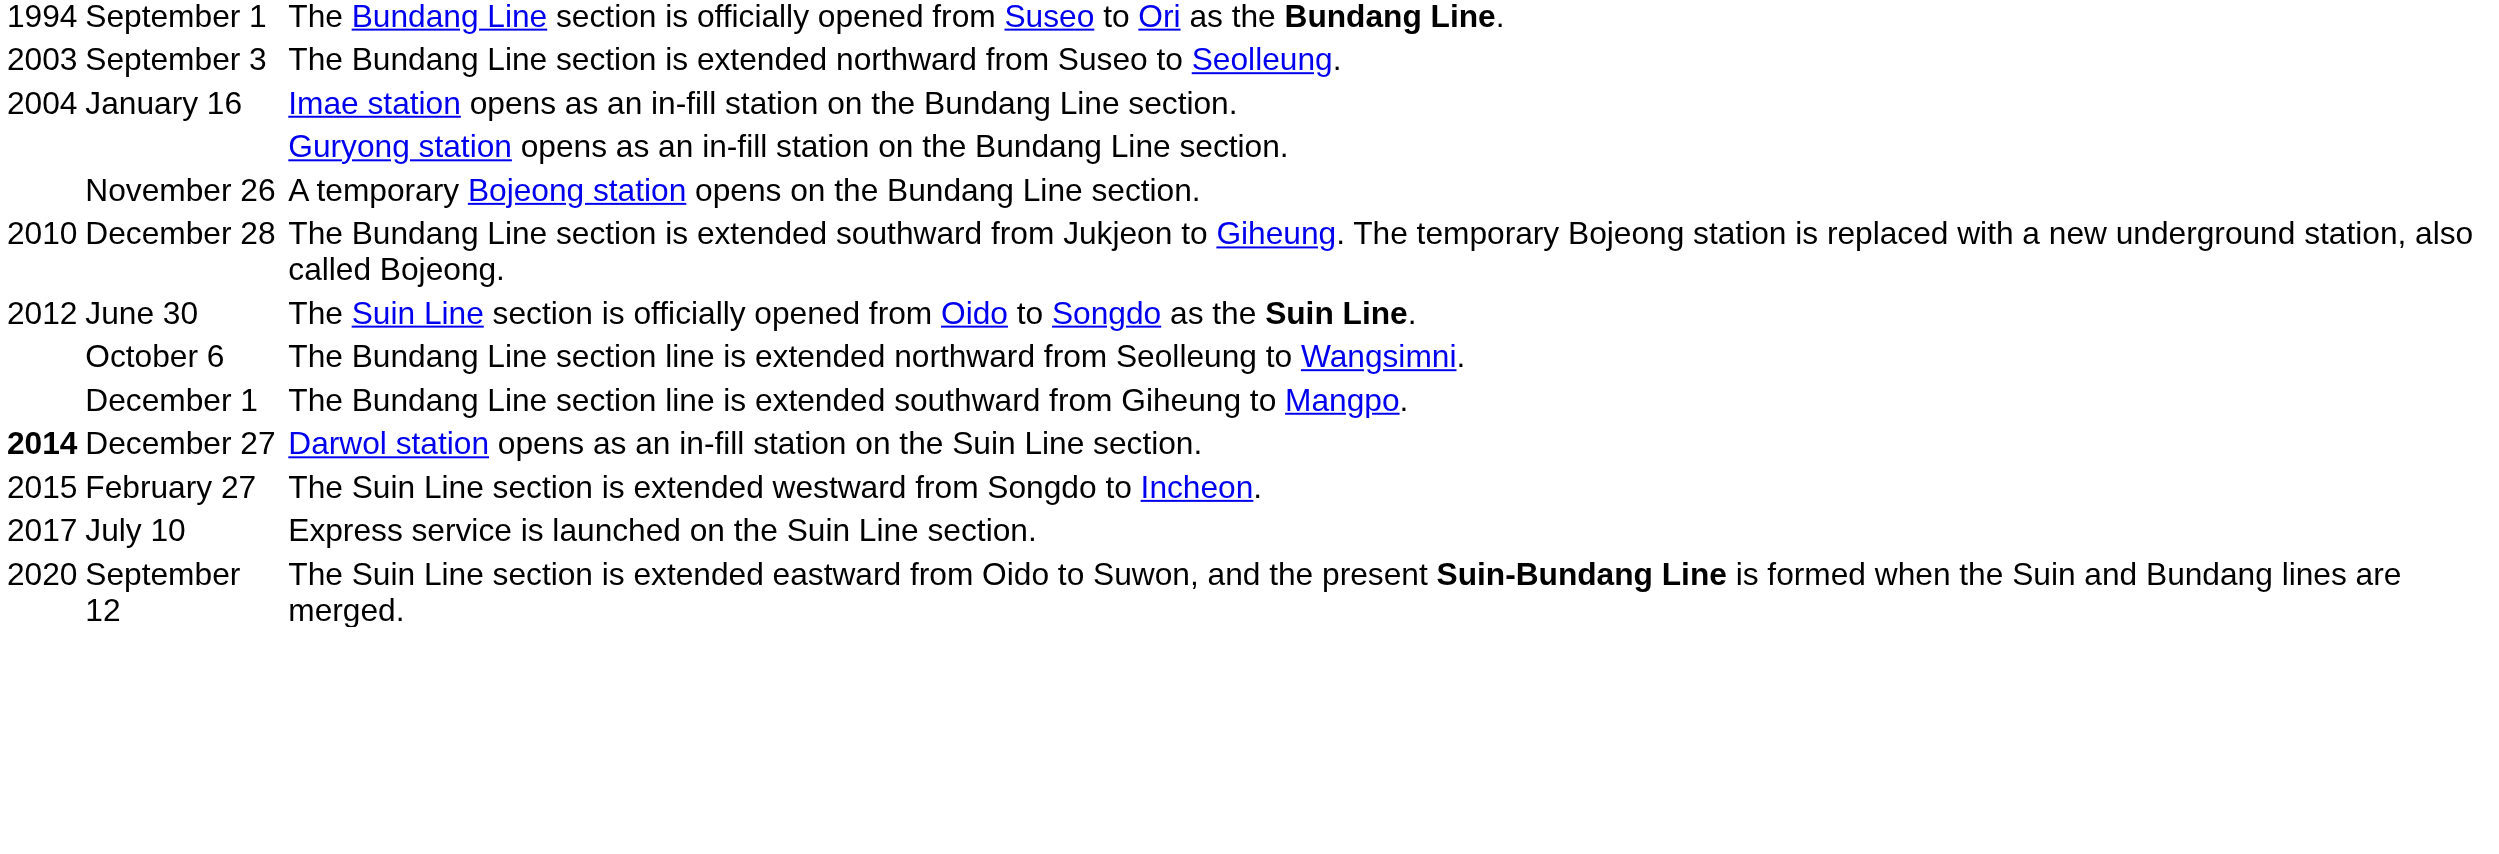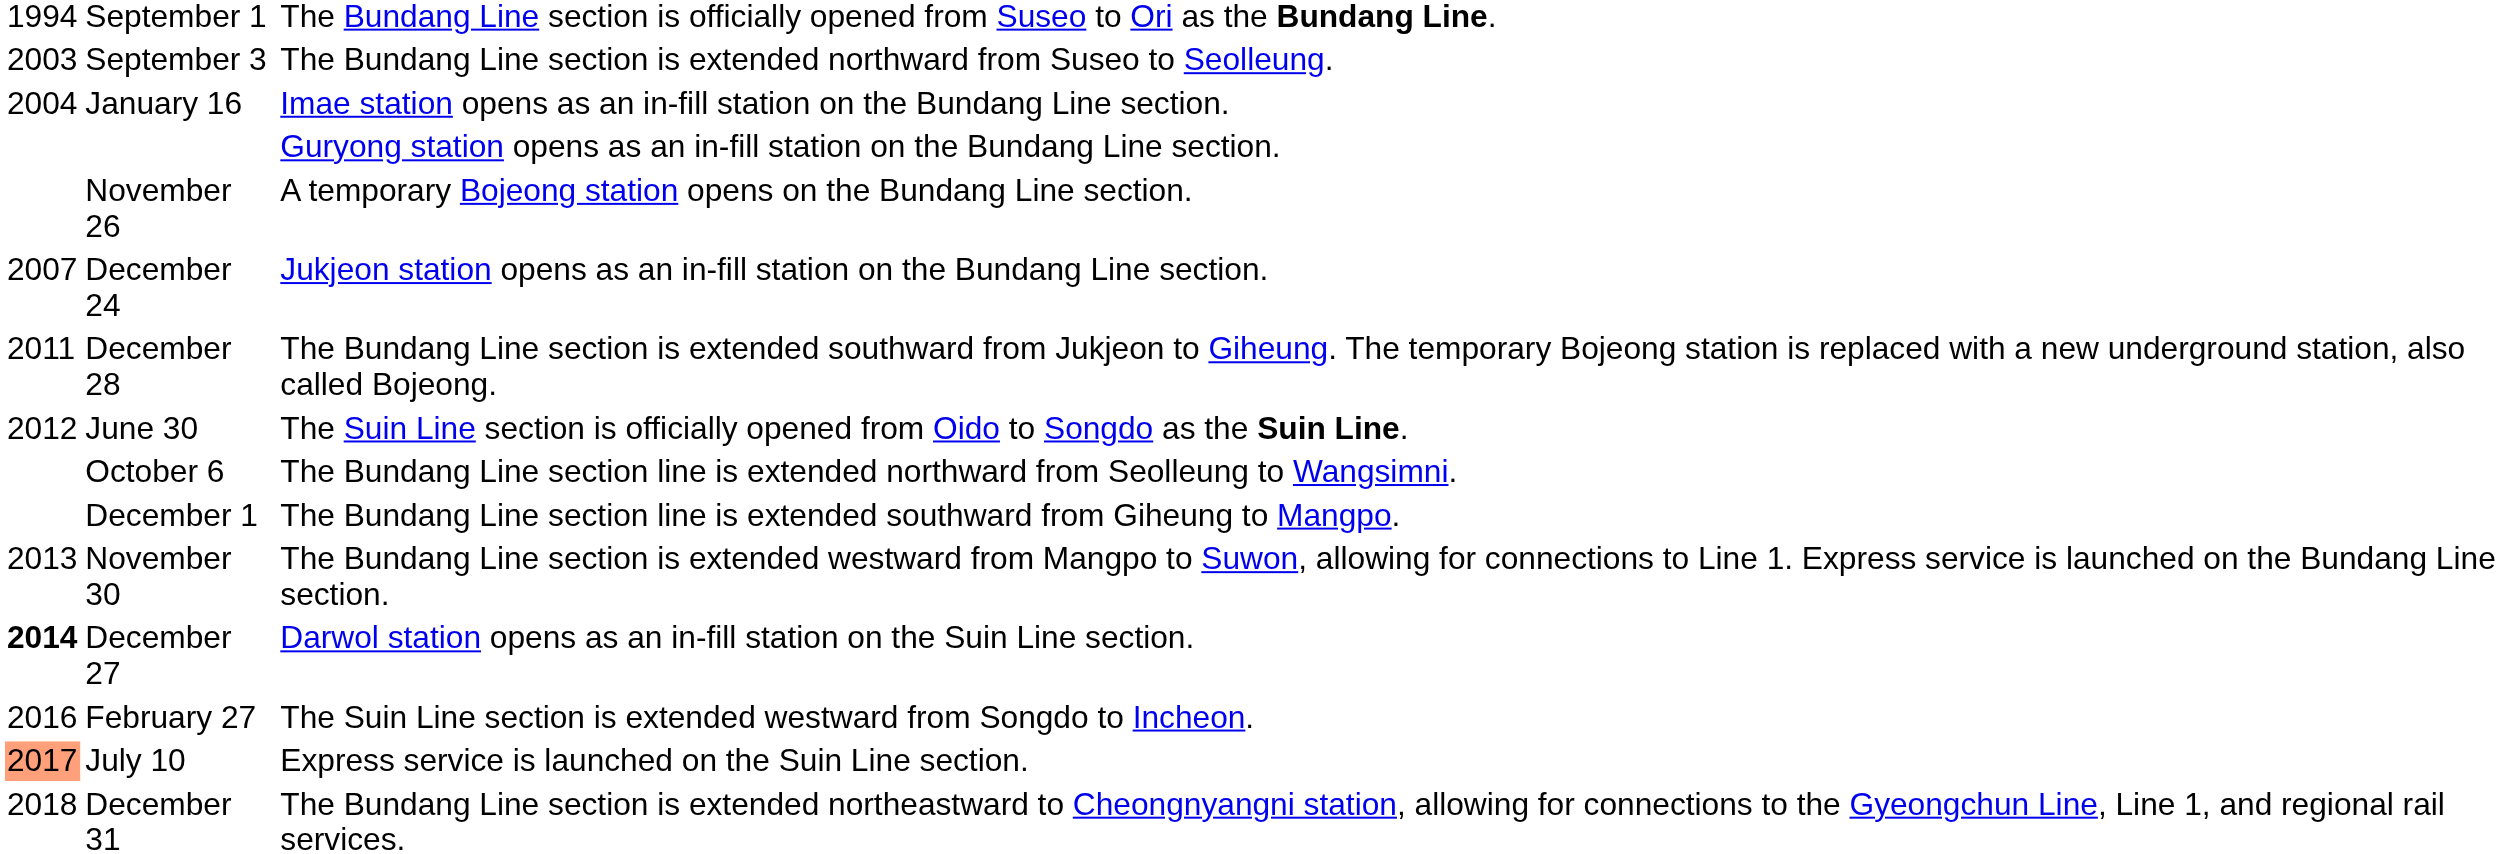+ row: 2007 | December 24 | Jukjeon station opens as an in-fill station on the Bundang Line section.
December 28 | column 1: 2010 -> 2011
+ row: 2013 | November 30 | The Bundang Line section is extended westward from Mangpo to Suwon, allowing for connections to Line 1. Express service is launched on the Bundang Line section.
February 27 | column 1: 2015 -> 2016
July 10 | column 1: no background -> lightsalmon background
+ row: 2018 | December 31 | The Bundang Line section is extended northeastward to Cheongnyangni station, allowing for connections to the Gyeongchun Line, Line 1, and regional rail services.
- row: 2020 | September 12 | The Suin Line section is extended eastward from Oido to Suwon, and the present Suin-Bundang Line is formed when the Suin and Bundang lines are merged.
